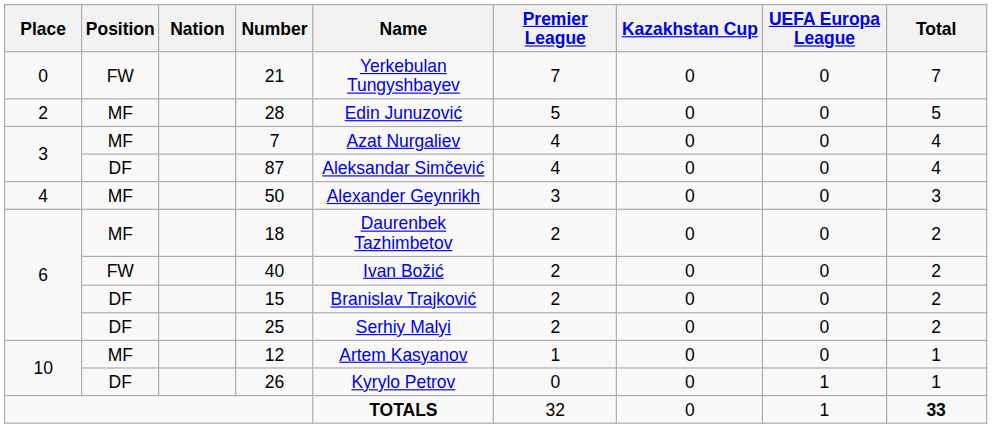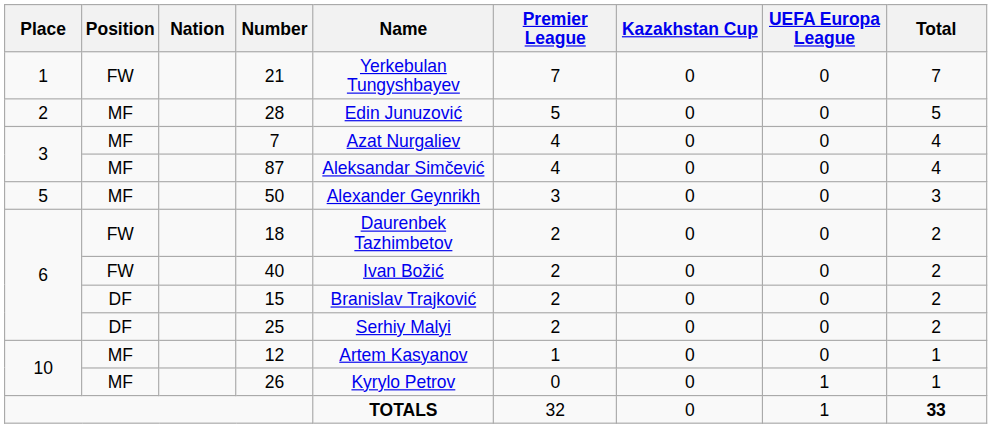21 | Place: 0 -> 1
87 | Position: DF -> MF
50 | Place: 4 -> 5
18 | Position: MF -> FW
26 | Position: DF -> MF
